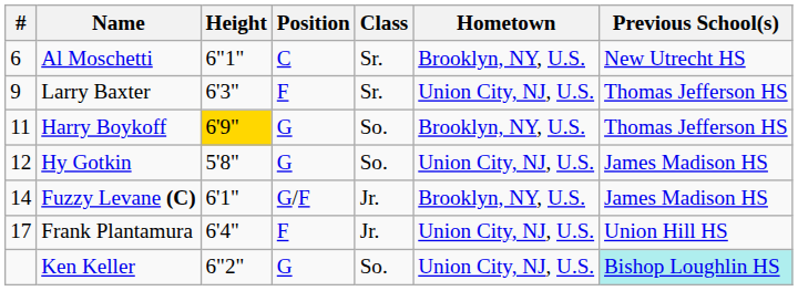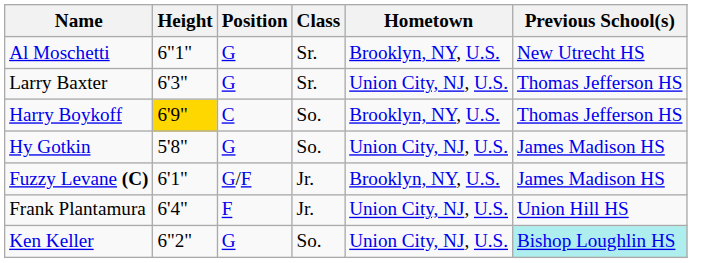- column: # | 6 | 9 | 11 | 12 | 14 | 17
Al Moschetti | Position: C -> G
Larry Baxter | Position: F -> G
Harry Boykoff | Position: G -> C
